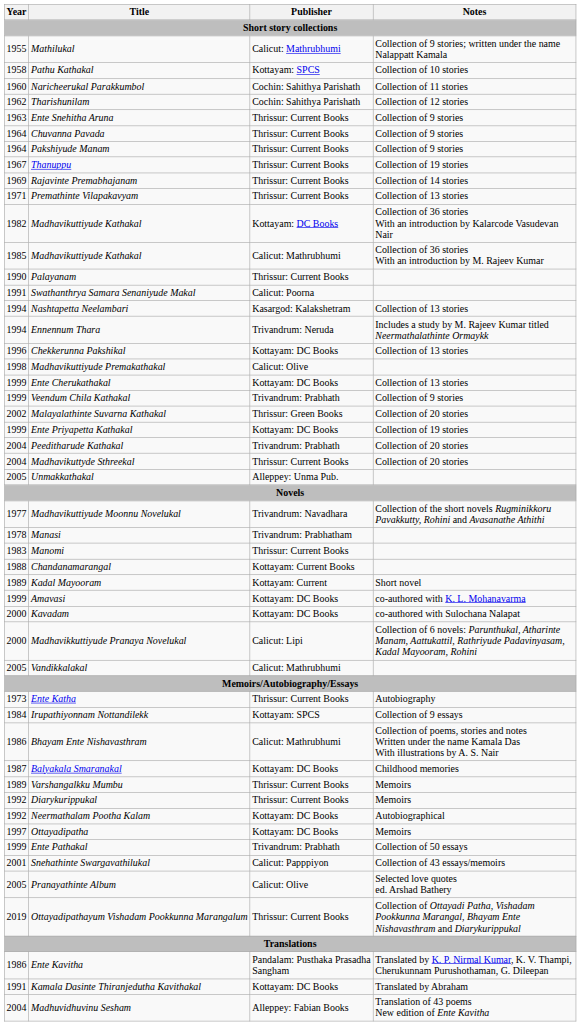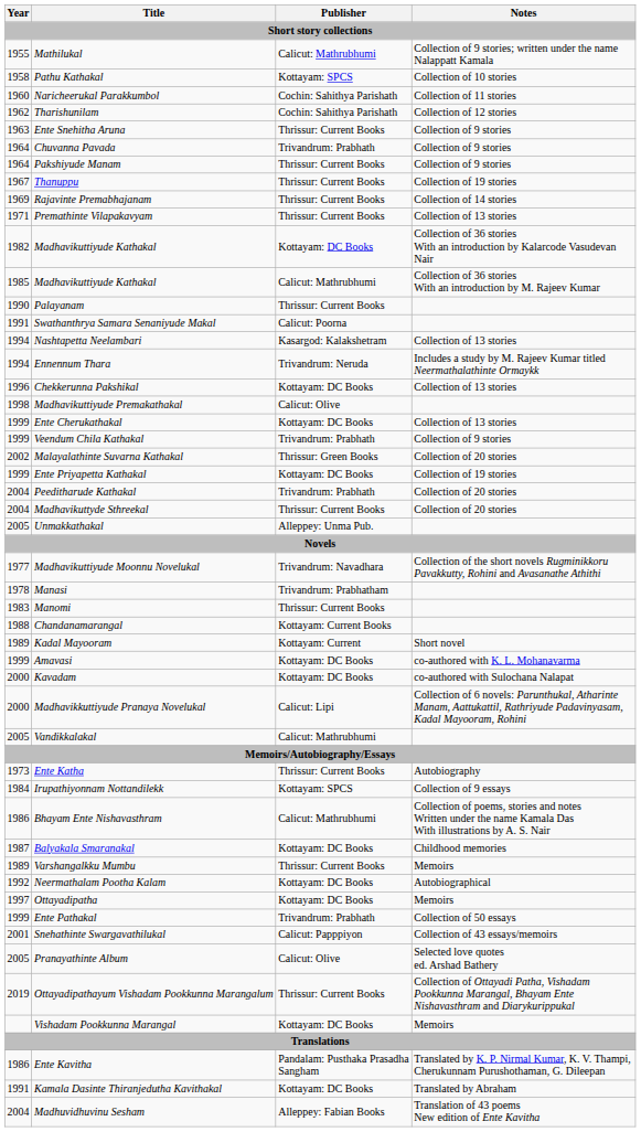Chuvanna Pavada | Publisher: Thrissur: Current Books -> Trivandrum: Prabhath
- row: 1992 | Diarykurippukal | Thrissur: Current Books | Memoirs
+ row: Vishadam Pookkunna Marangal | Kottayam: DC Books | Memoirs
